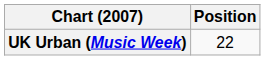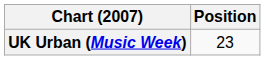UK Urban (Music Week) | Position: 22 -> 23
